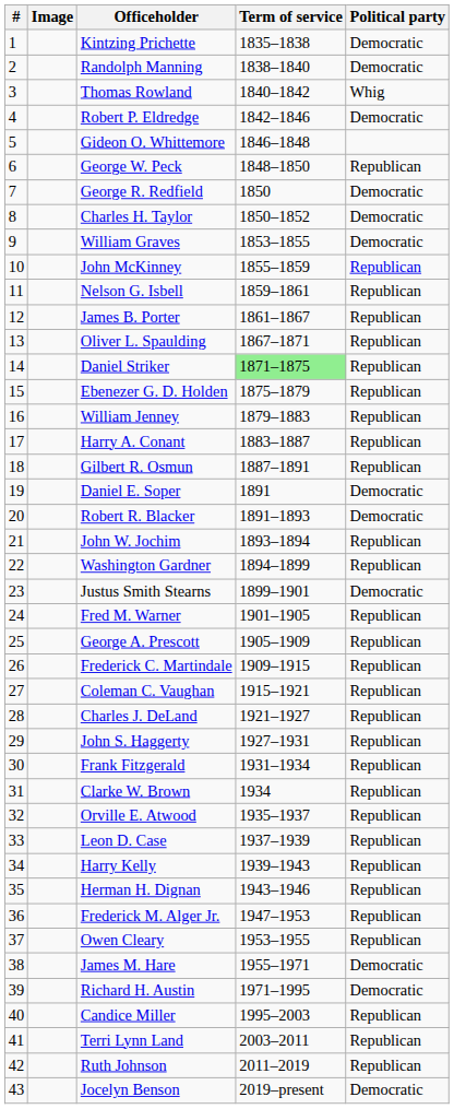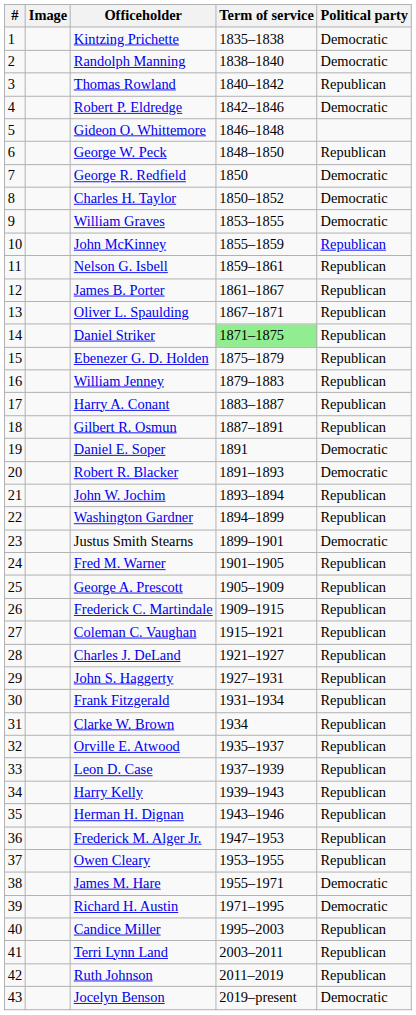Thomas Rowland | Political party: Whig -> Republican
